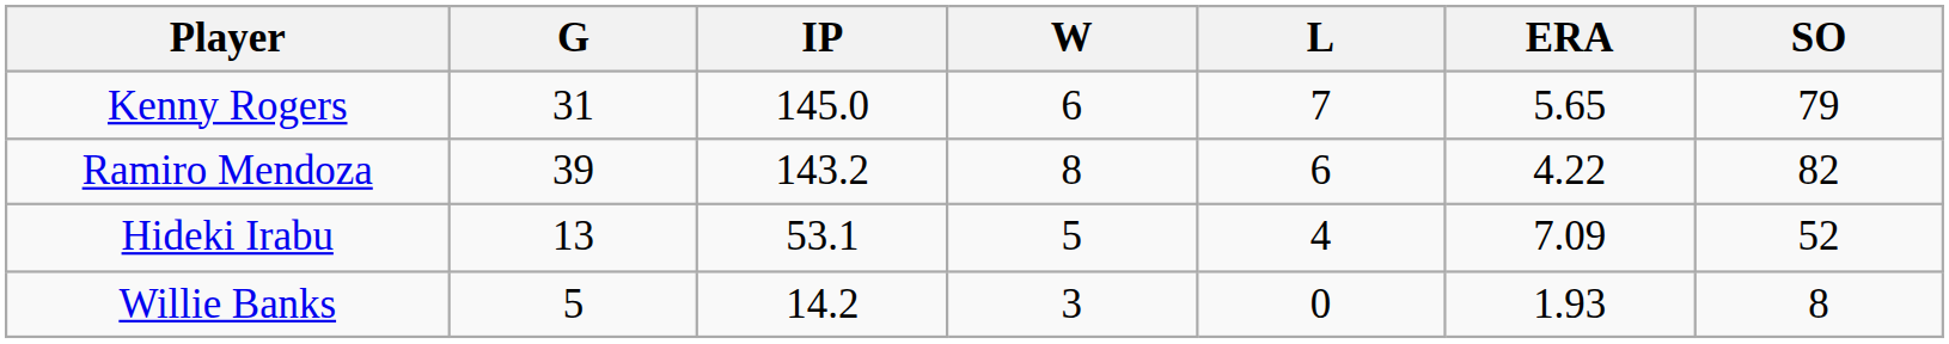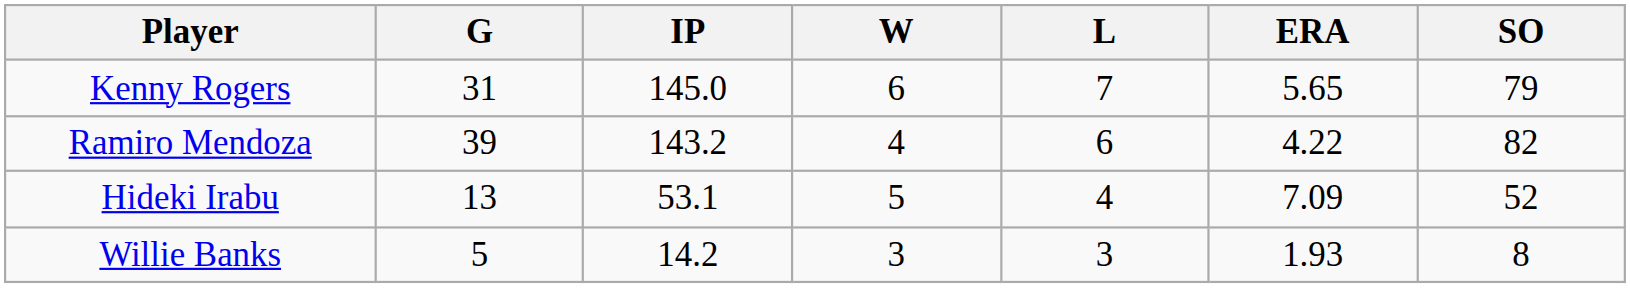Ramiro Mendoza | W: 8 -> 4
Willie Banks | L: 0 -> 3
